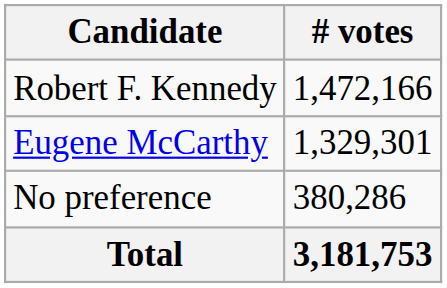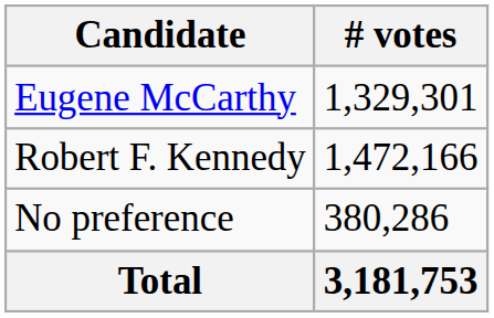rows swapped: Robert F. Kennedy <-> Eugene McCarthy
